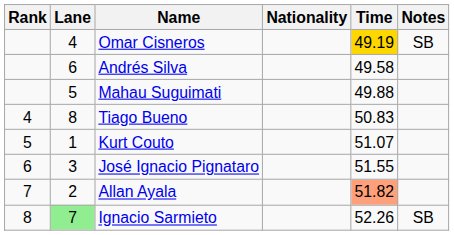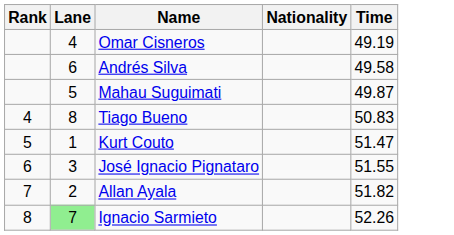- column: Notes | SB | SB
Omar Cisneros | Time: gold background -> no background
Mahau Suguimati | Time: 49.88 -> 49.87
Kurt Couto | Time: 51.07 -> 51.47
Allan Ayala | Time: lightsalmon background -> no background
